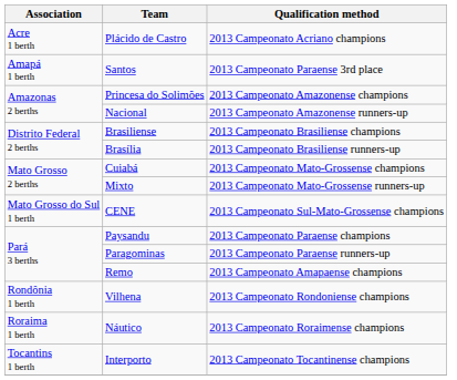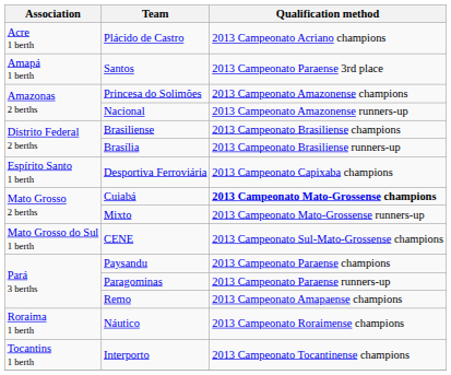+ row: Espírito Santo 1 berth | Desportiva Ferroviária | 2013 Campeonato Capixaba champions
Cuiabá | Qualification method: normal -> bold
- row: Rondônia 1 berth | Vilhena | 2013 Campeonato Rondoniense champions
